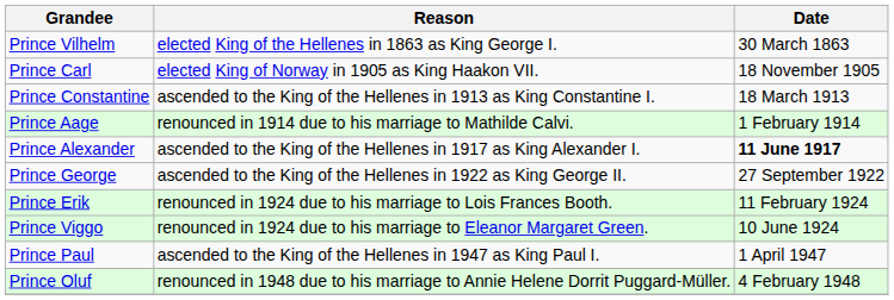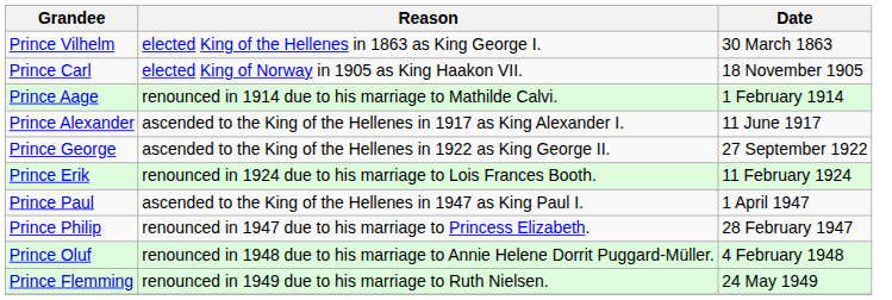- row: Prince Constantine | ascended to the King of the Hellenes in 1913 as King Constantine I. | 18 March 1913
Prince Alexander | Date: bold -> normal
- row: Prince Viggo | renounced in 1924 due to his marriage to Eleanor Margaret Green. | 10 June 1924
+ row: Prince Philip | renounced in 1947 due to his marriage to Princess Elizabeth. | 28 February 1947
+ row: Prince Flemming | renounced in 1949 due to his marriage to Ruth Nielsen. | 24 May 1949
